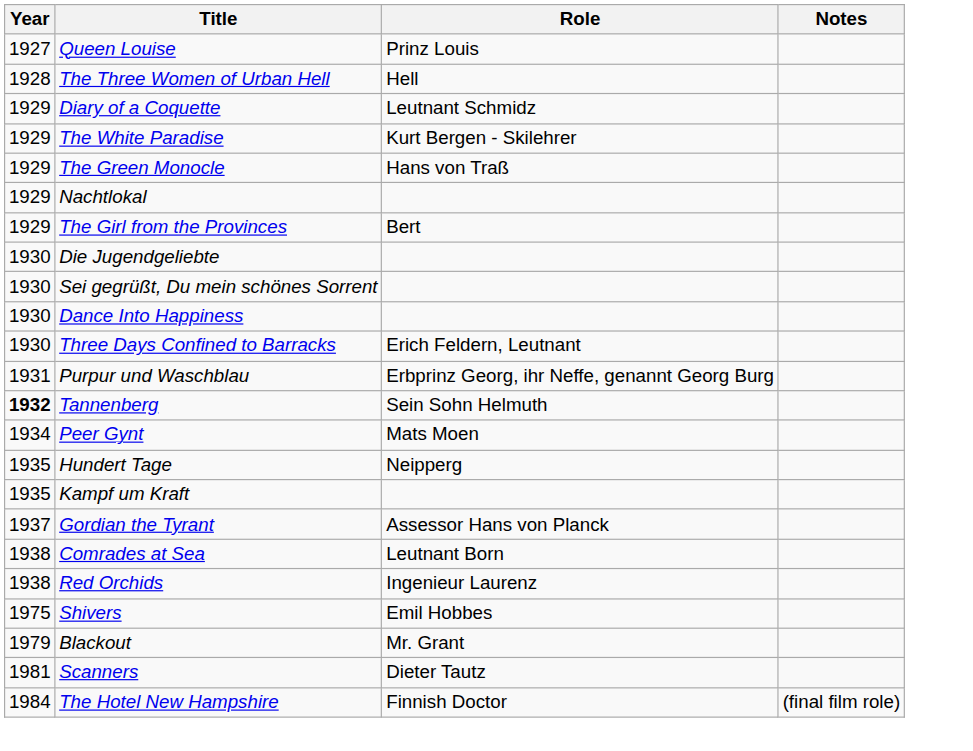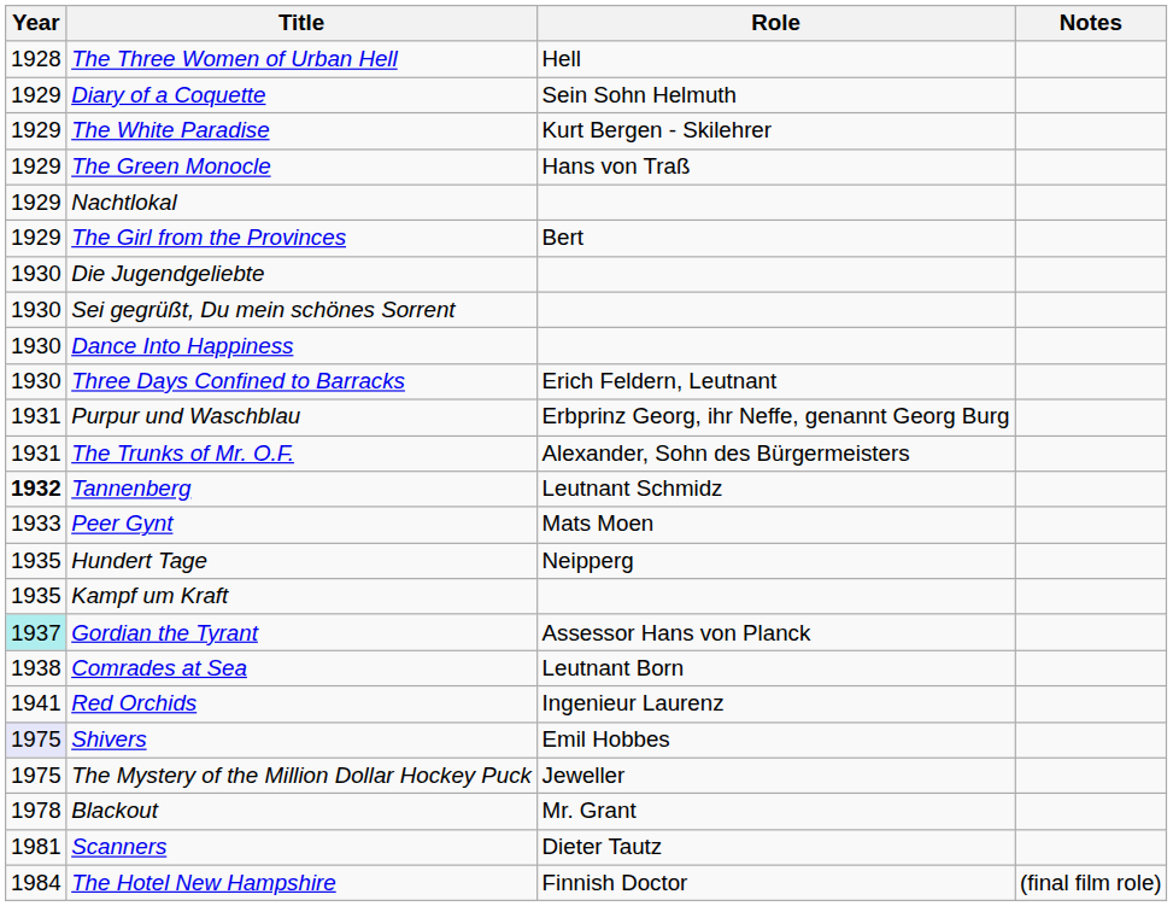- row: 1927 | Queen Louise | Prinz Louis
Diary of a Coquette | Role: Leutnant Schmidz -> Sein Sohn Helmuth
+ row: 1931 | The Trunks of Mr. O.F. | Alexander, Sohn des Bürgermeisters
Tannenberg | Role: Sein Sohn Helmuth -> Leutnant Schmidz
Peer Gynt | Year: 1934 -> 1933
Gordian the Tyrant | Year: no background -> paleturquoise background
Red Orchids | Year: 1938 -> 1941
Shivers | Year: no background -> lavender background
+ row: 1975 | The Mystery of the Million Dollar Hockey Puck | Jeweller
Blackout | Year: 1979 -> 1978
